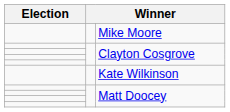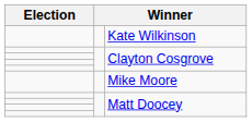rows swapped: Mike Moore <-> Kate Wilkinson
